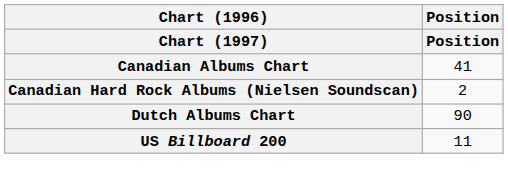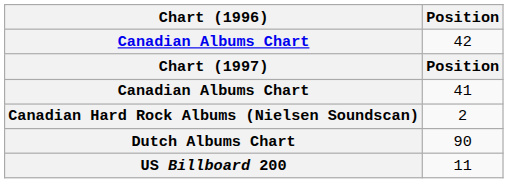+ row: Canadian Albums Chart | 42
